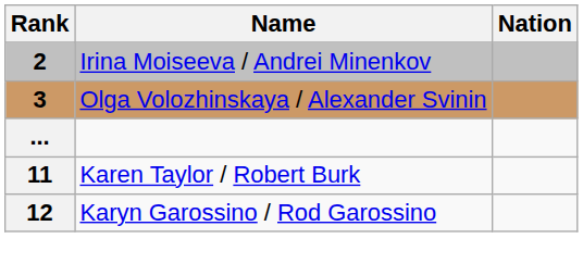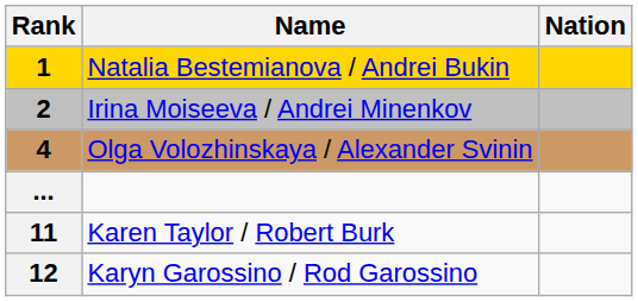+ row: 1 | Natalia Bestemianova / Andrei Bukin
Olga Volozhinskaya / Alexander Svinin | Rank: 3 -> 4
